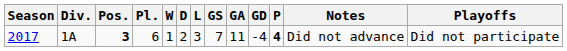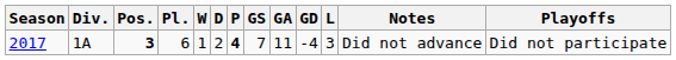columns swapped: L <-> P
